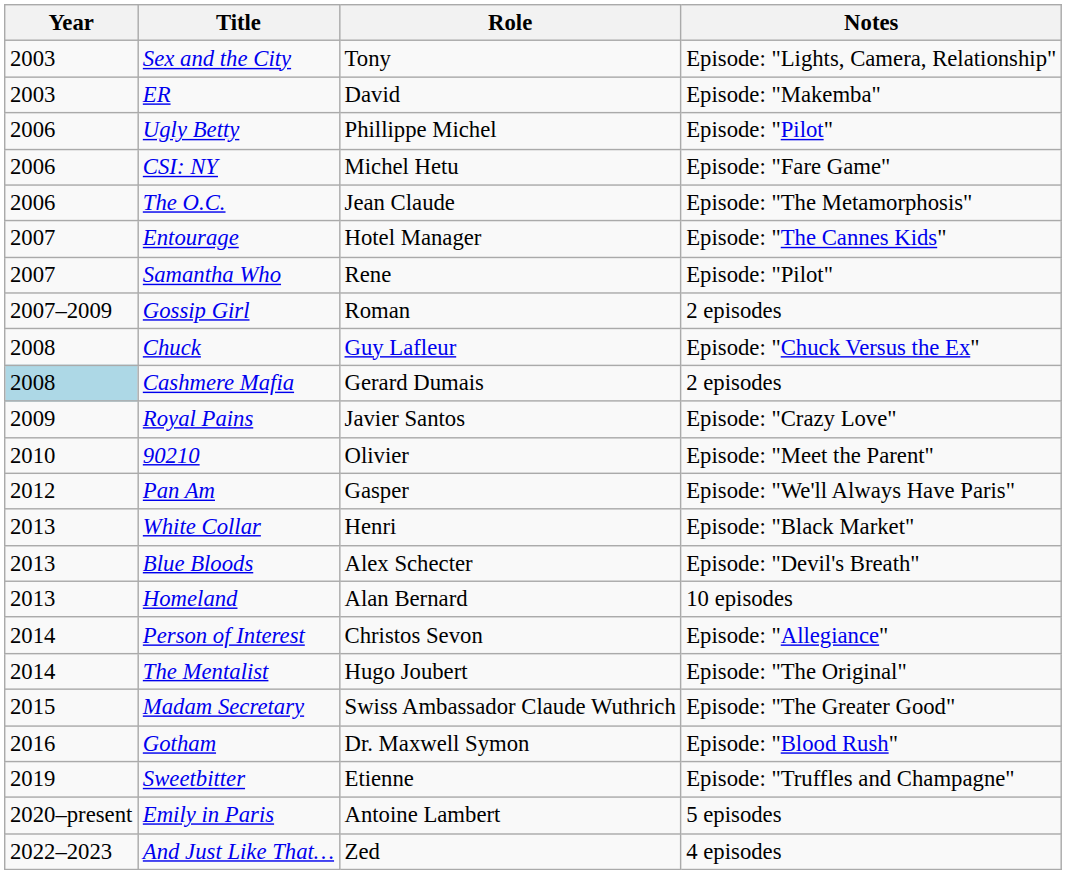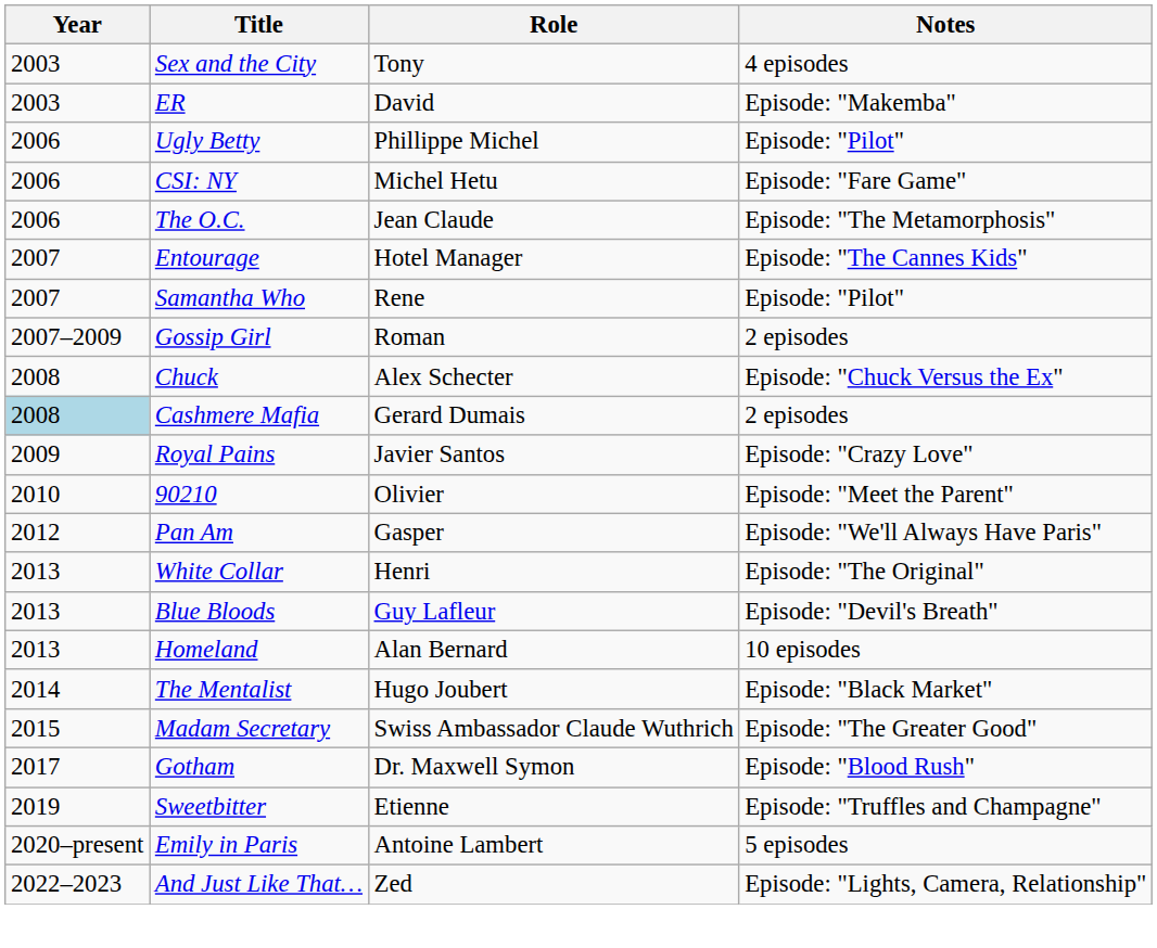Sex and the City | Notes: Episode: "Lights, Camera, Relationship" -> 4 episodes
Chuck | Role: Guy Lafleur -> Alex Schecter
White Collar | Notes: Episode: "Black Market" -> Episode: "The Original"
Blue Bloods | Role: Alex Schecter -> Guy Lafleur
- row: 2014 | Person of Interest | Christos Sevon | Episode: "Allegiance"
The Mentalist | Notes: Episode: "The Original" -> Episode: "Black Market"
Gotham | Year: 2016 -> 2017
And Just Like That… | Notes: 4 episodes -> Episode: "Lights, Camera, Relationship"
